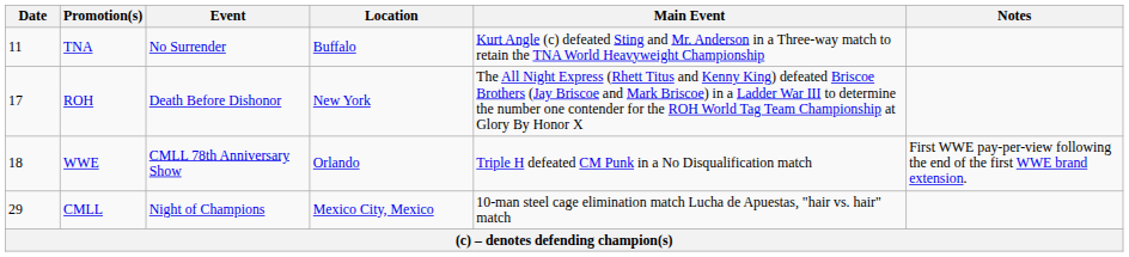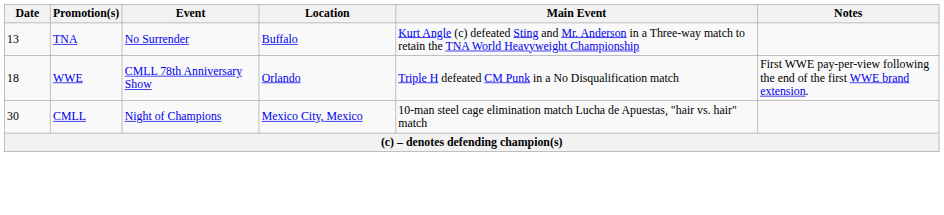TNA | Date: 11 -> 13
- row: 17 | ROH | Death Before Dishonor | New York | The All Night Express (Rhett Titus and Kenny King) defeated Briscoe Brothers (Jay Briscoe and Mark Briscoe) in a Ladder War III to determine the number one contender for the ROH World Tag Team Championship at Glory By Honor X
CMLL | Date: 29 -> 30
